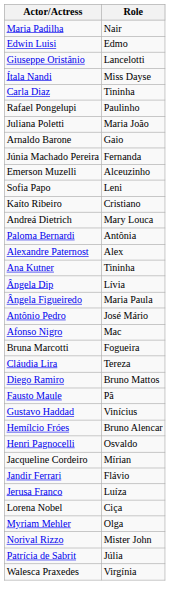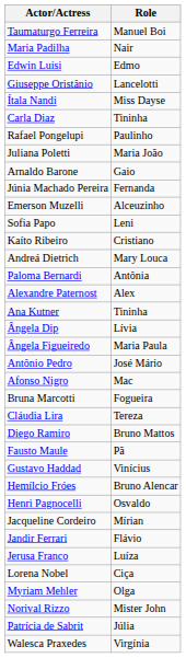+ row: Taumaturgo Ferreira | Manuel Boi
